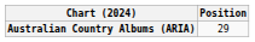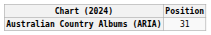Australian Country Albums (ARIA) | Position: 29 -> 31
